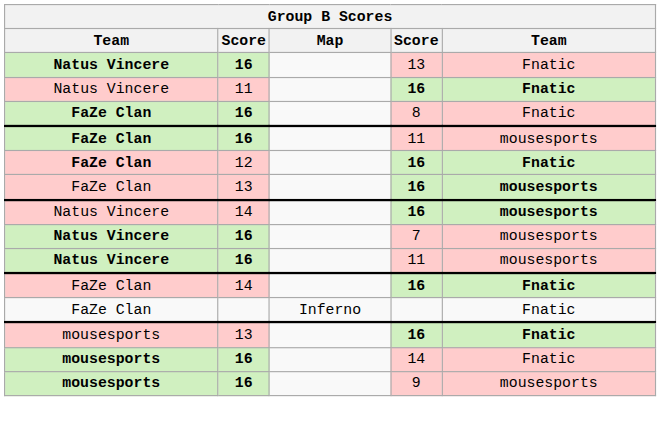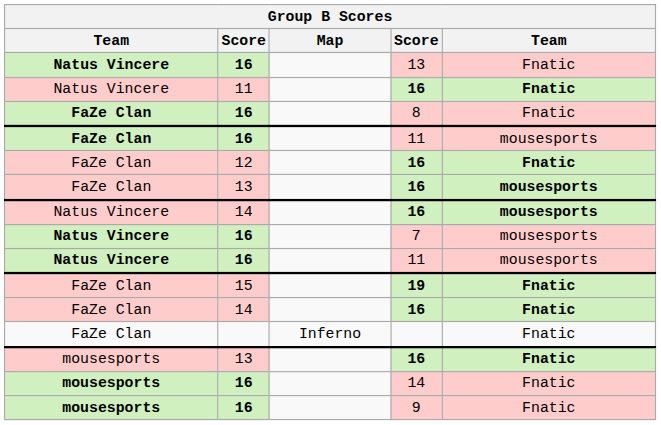12 / 16 | column 1: bold -> normal
+ row: FaZe Clan | 15 | 19 | Fnatic
9 | column 5: mousesports -> Fnatic
